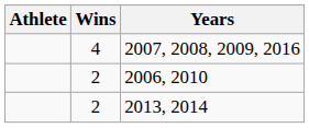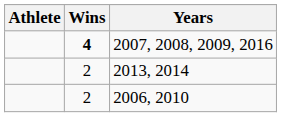2007, 2008, 2009, 2016 | Wins: normal -> bold
rows swapped: 2006, 2010 <-> 2013, 2014
